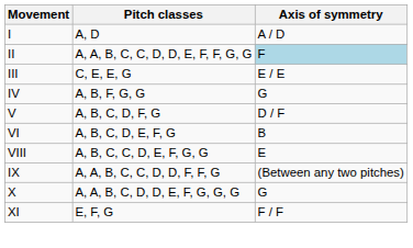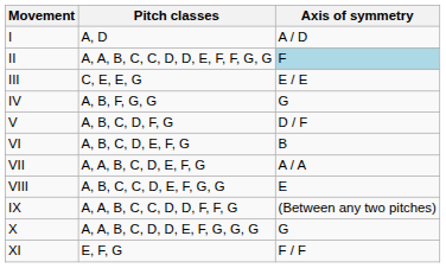+ row: VII | A, A, B, C, D, E, F, G | A / A
